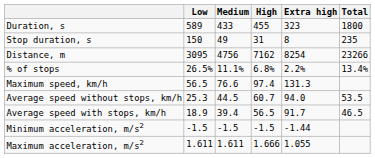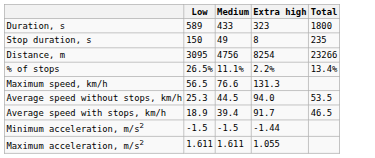- column: High | 455 | 31 | 7162 | 6.8% | 97.4 | 60.7 | 56.5 | -1.5 | 1.666
